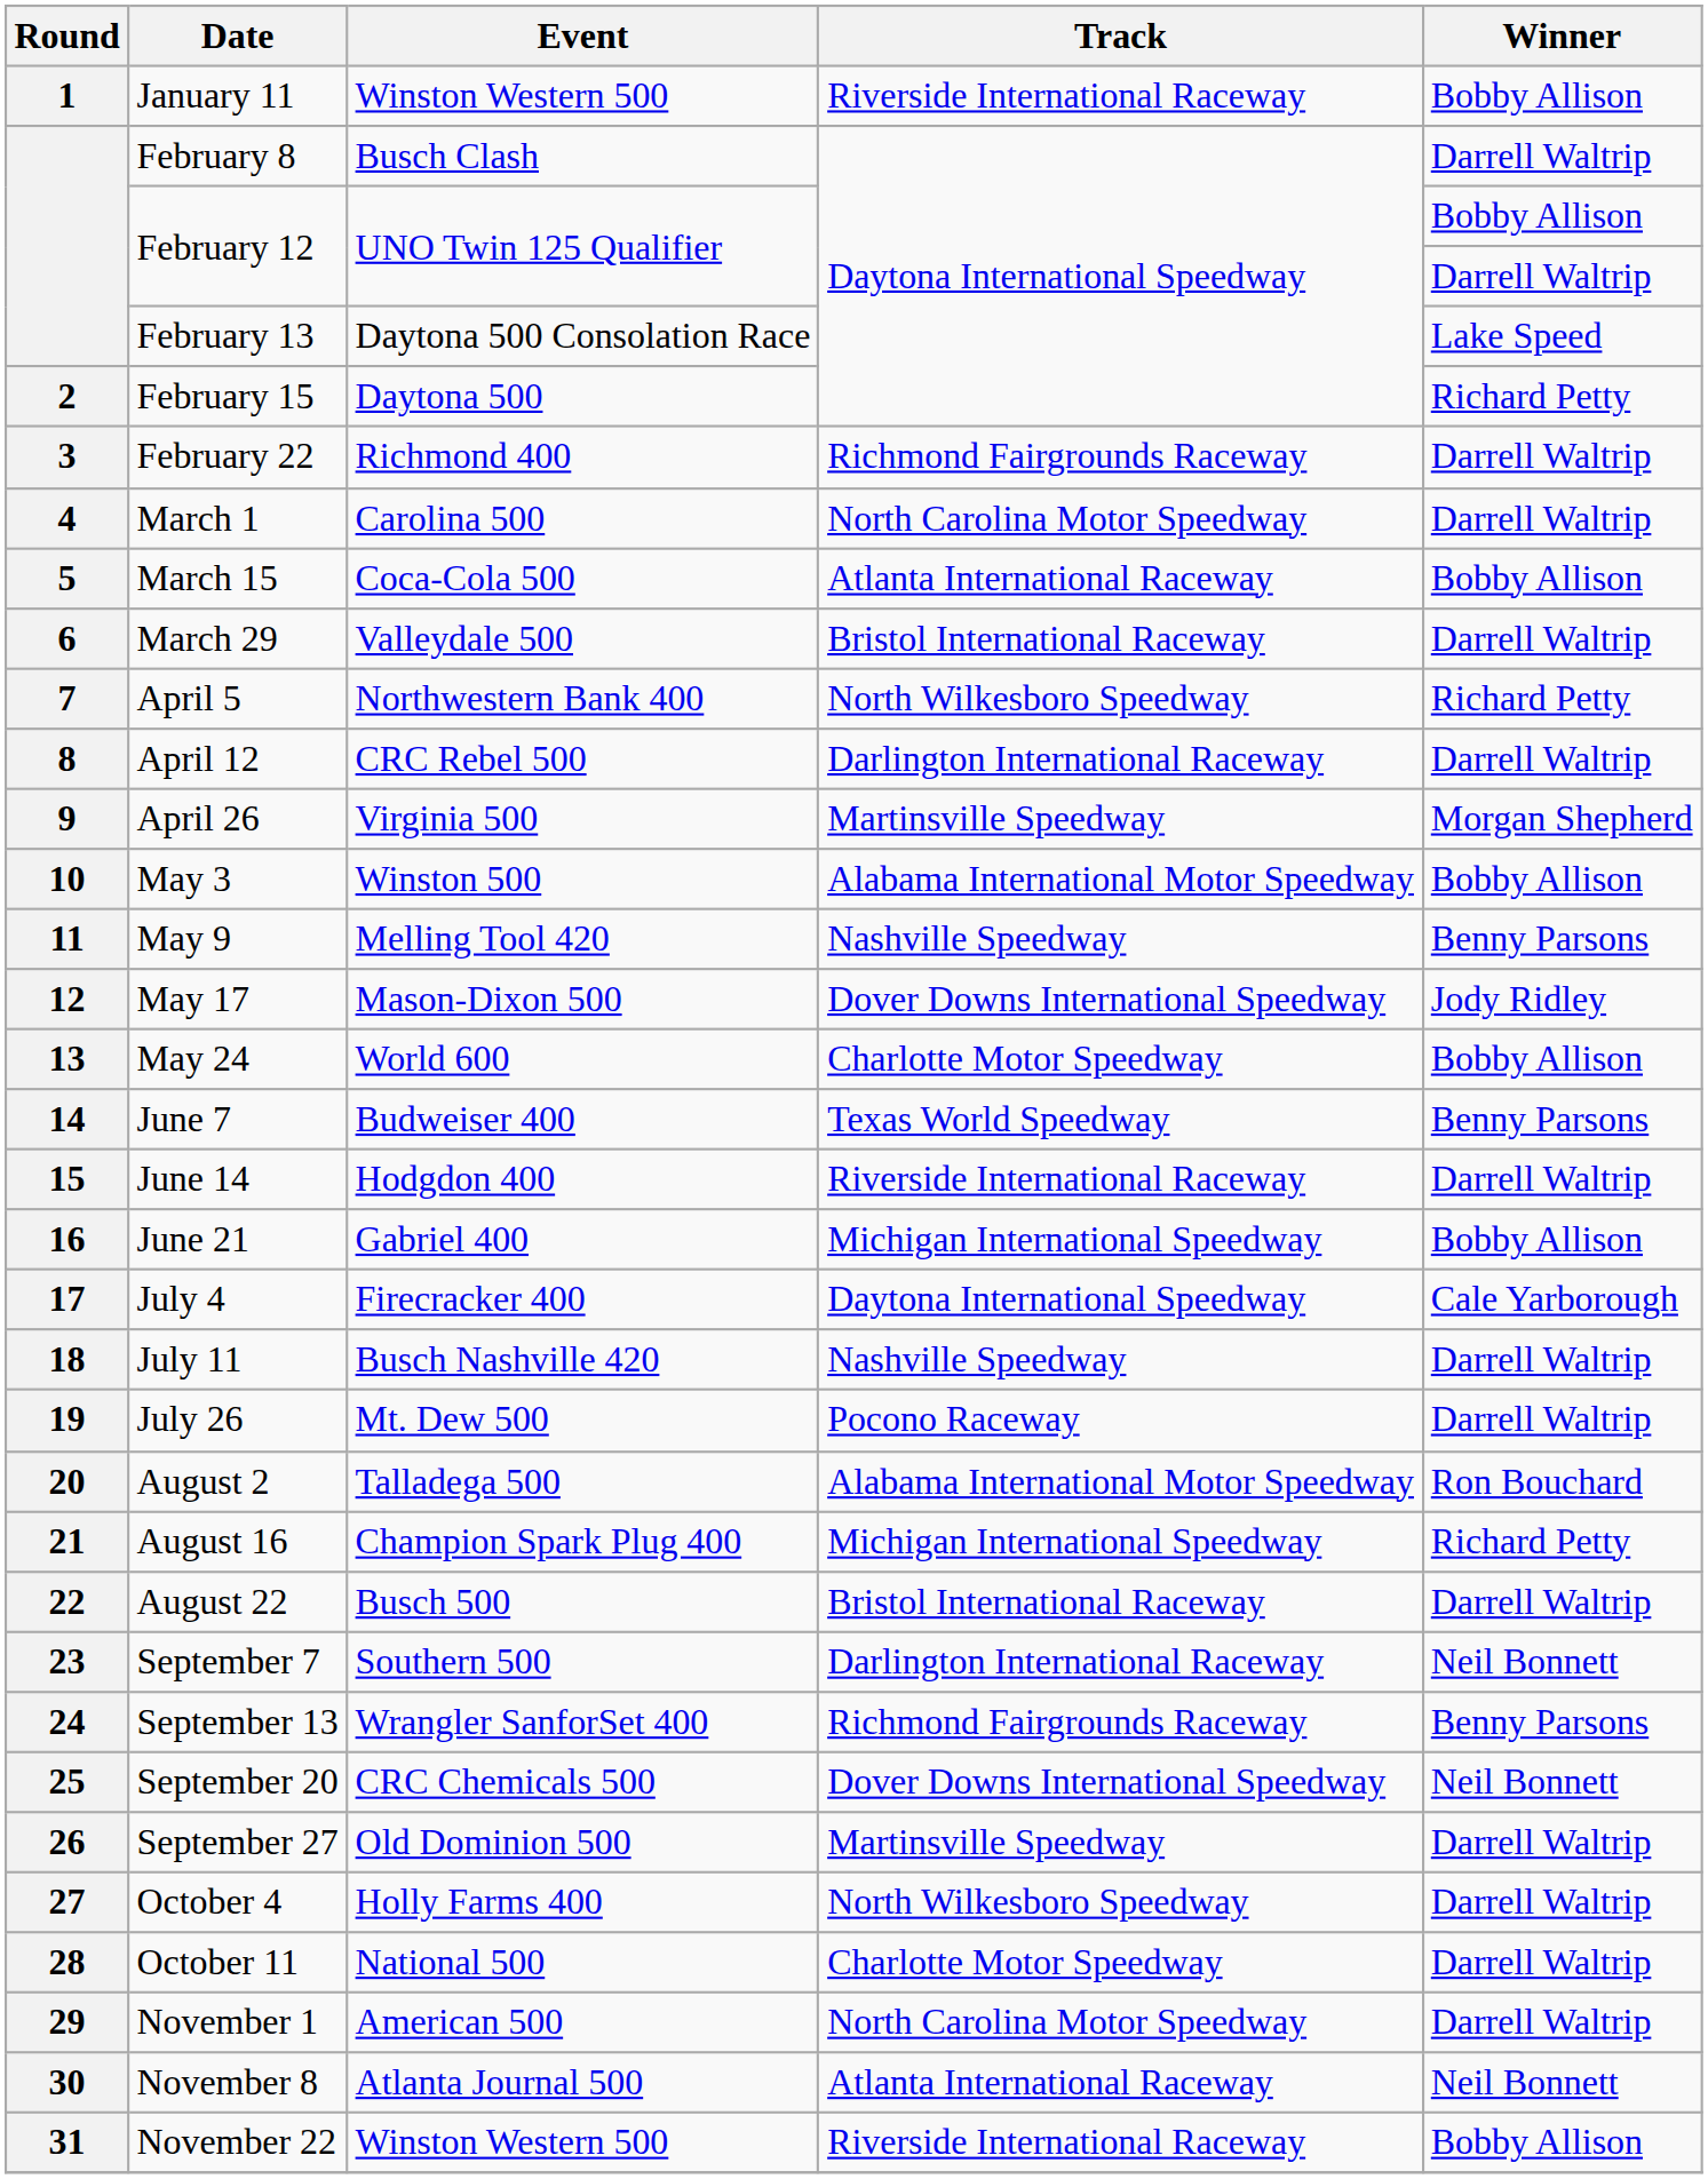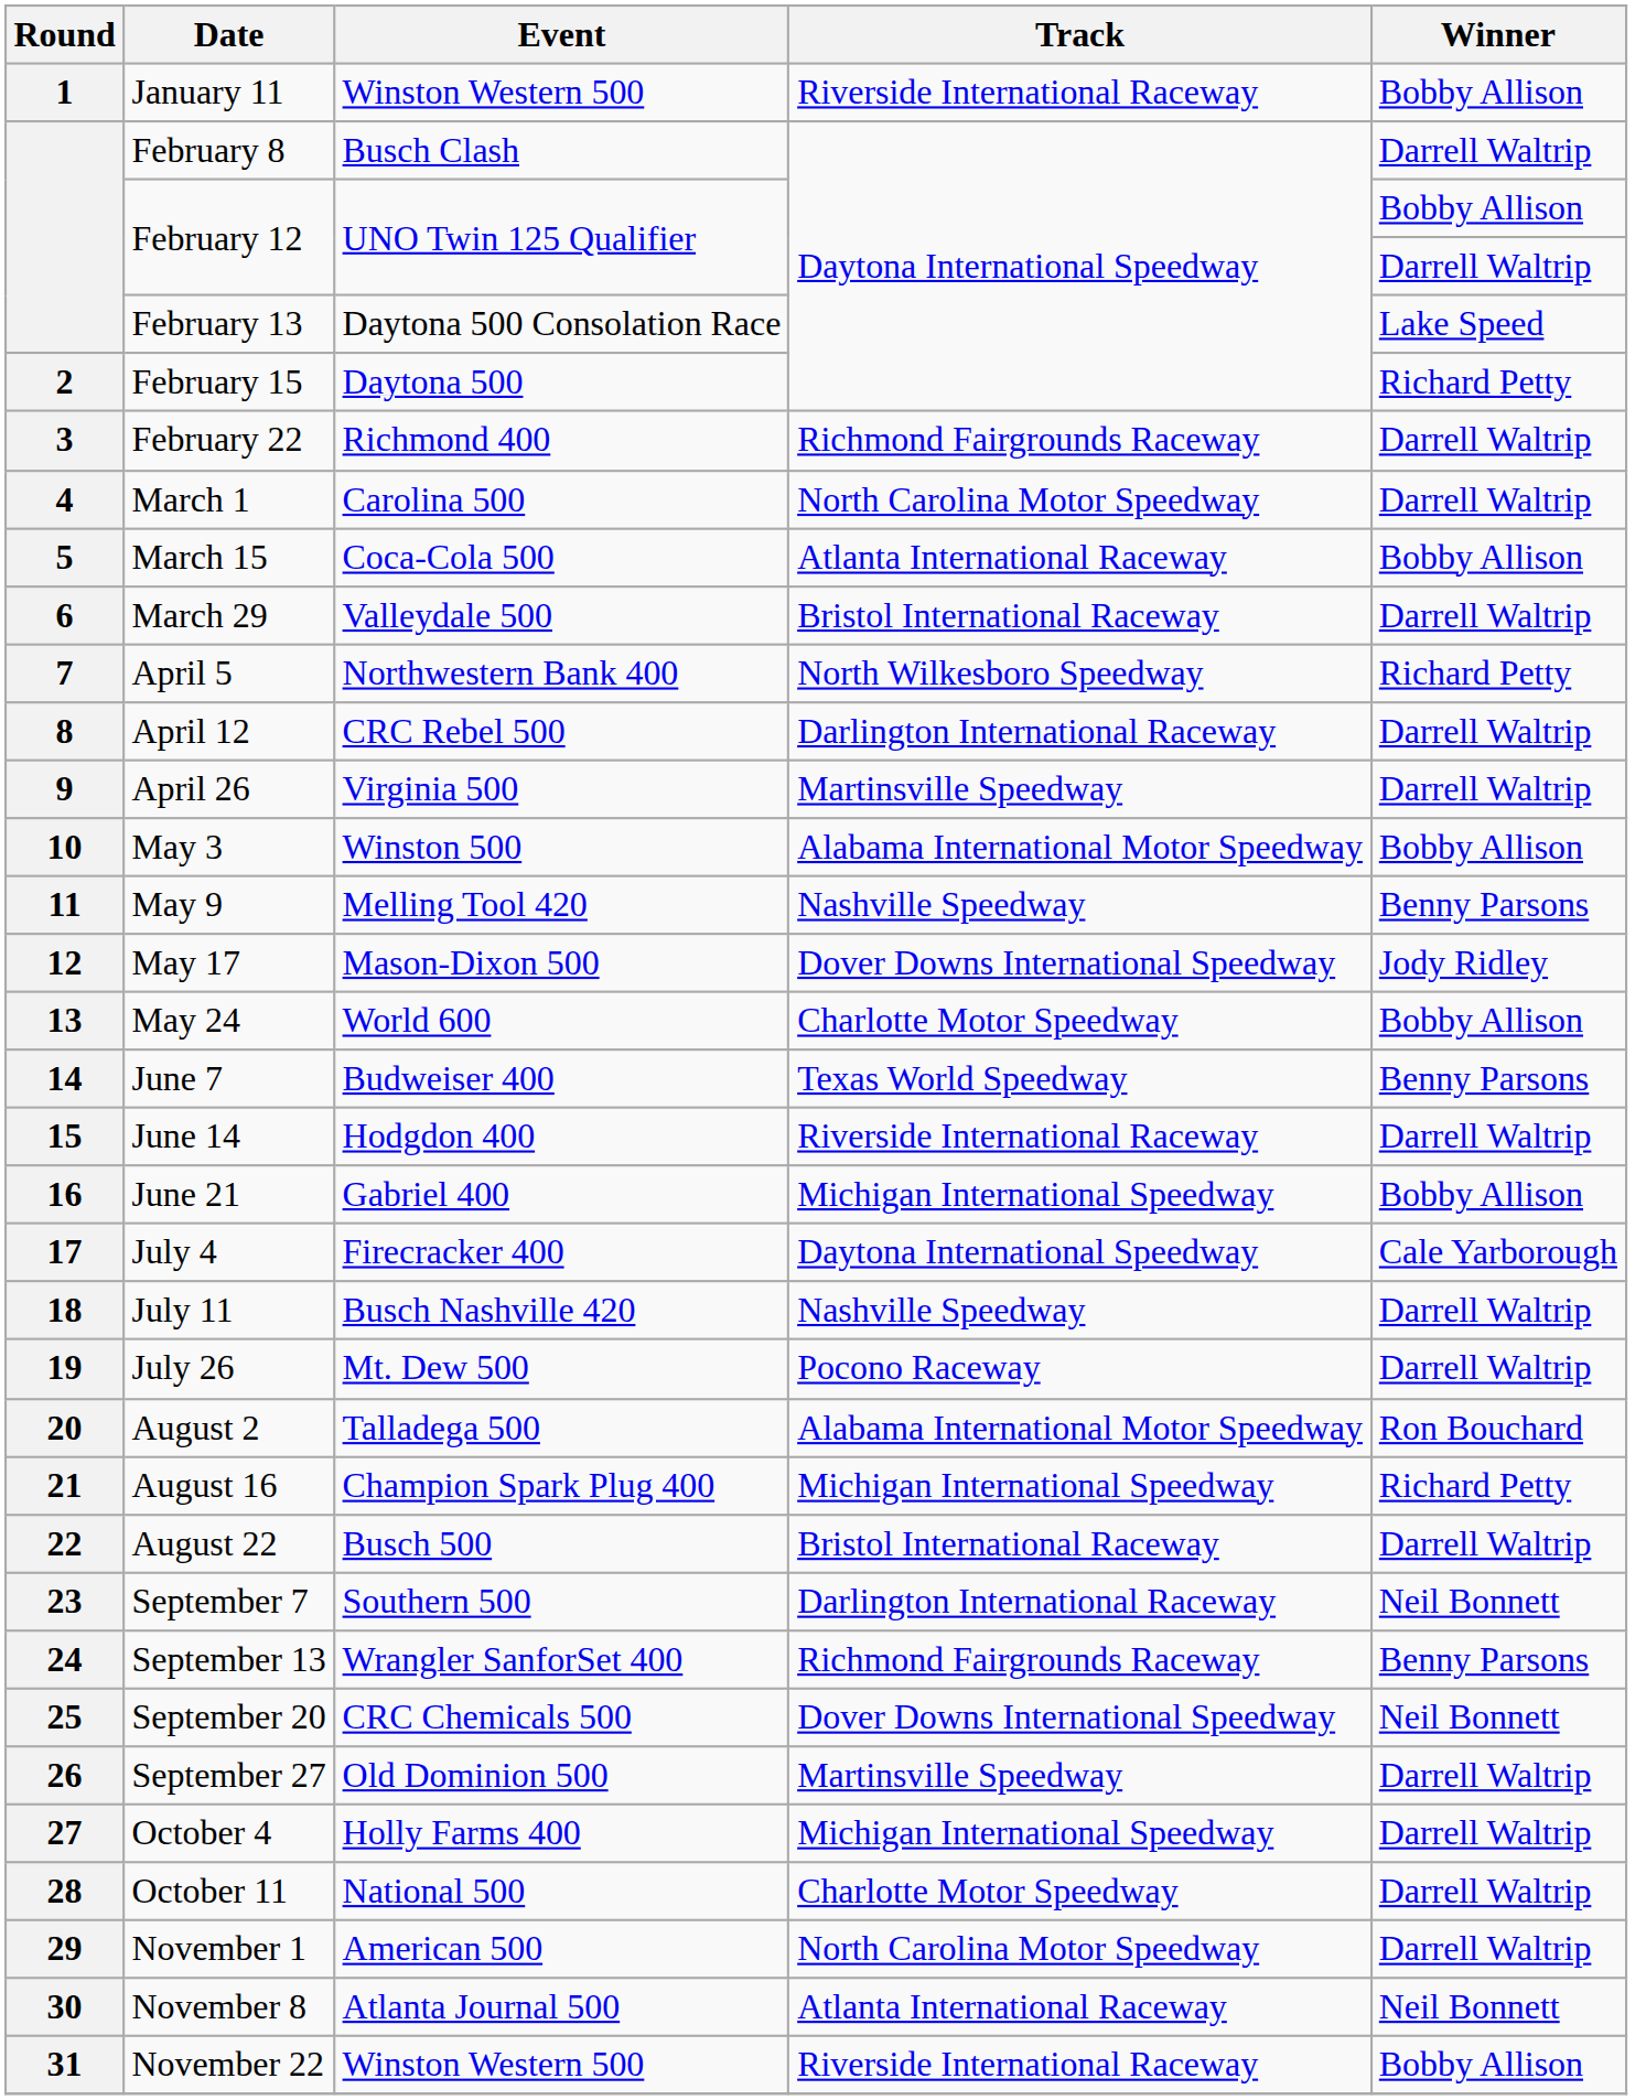April 26 | Winner: Morgan Shepherd -> Darrell Waltrip
October 4 | Track: North Wilkesboro Speedway -> Michigan International Speedway
